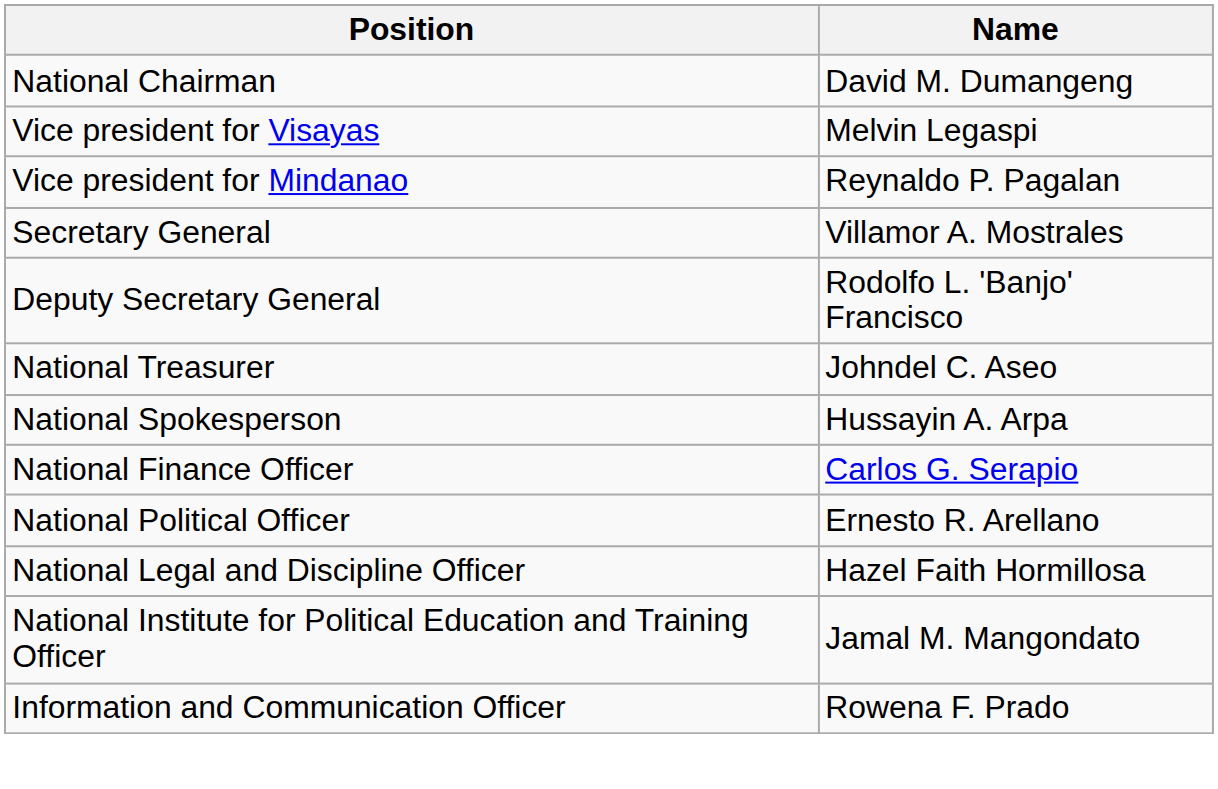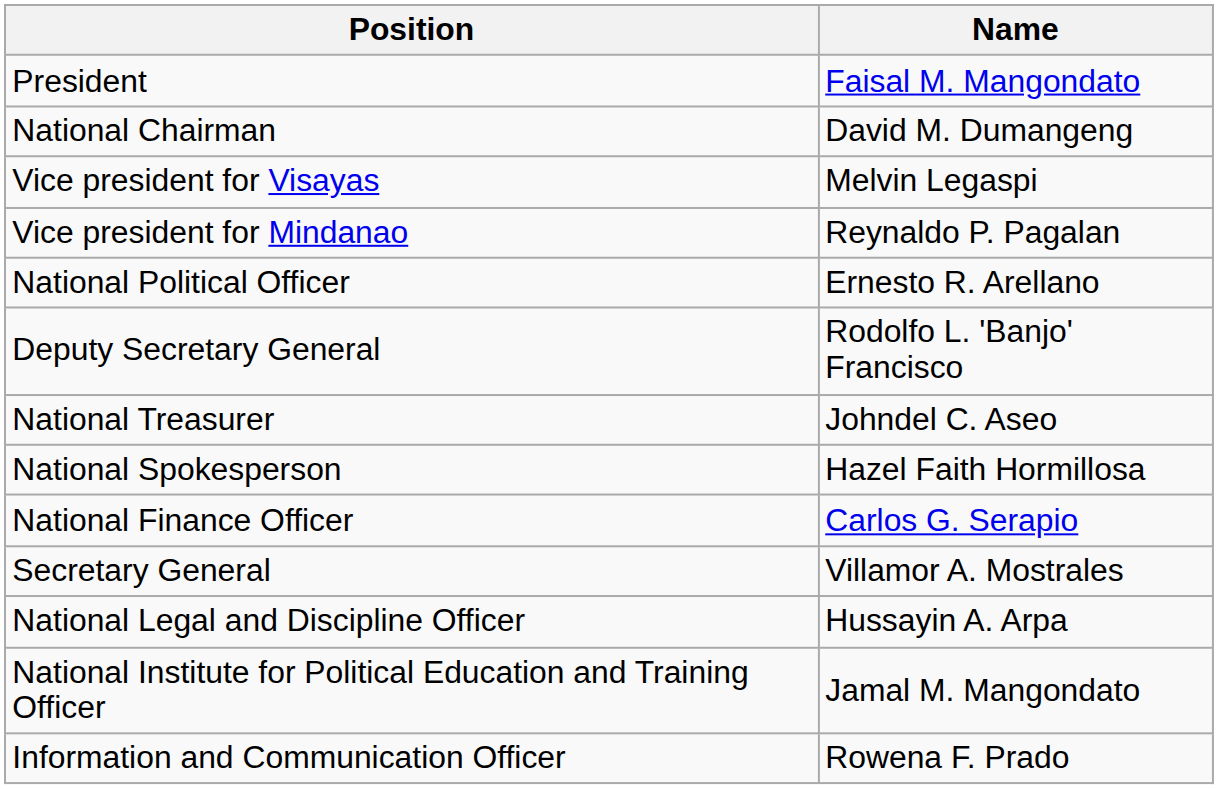+ row: President | Faisal M. Mangondato
rows swapped: Secretary General <-> National Political Officer
National Spokesperson | Name: Hussayin A. Arpa -> Hazel Faith Hormillosa
National Legal and Discipline Officer | Name: Hazel Faith Hormillosa -> Hussayin A. Arpa
